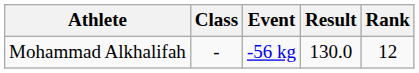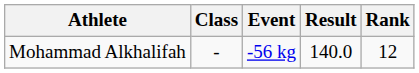Mohammad Alkhalifah | Result: 130.0 -> 140.0
